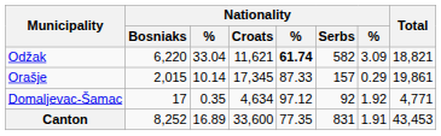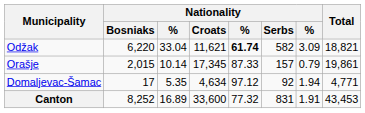Orašje | column 7: 0.29 -> 0.79
Domaljevac-Šamac | column 3: 0.35 -> 5.35
Domaljevac-Šamac | column 7: 1.92 -> 1.94
Canton | column 5: 77.35 -> 77.32
